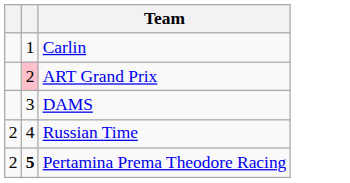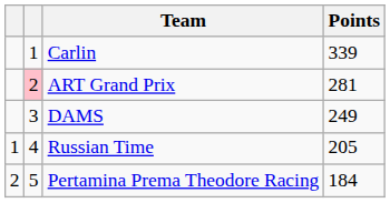+ column: Points | 339 | 281 | 249 | 205 | 184
Russian Time | column 1: 2 -> 1
Pertamina Prema Theodore Racing | column 2: bold -> normal
